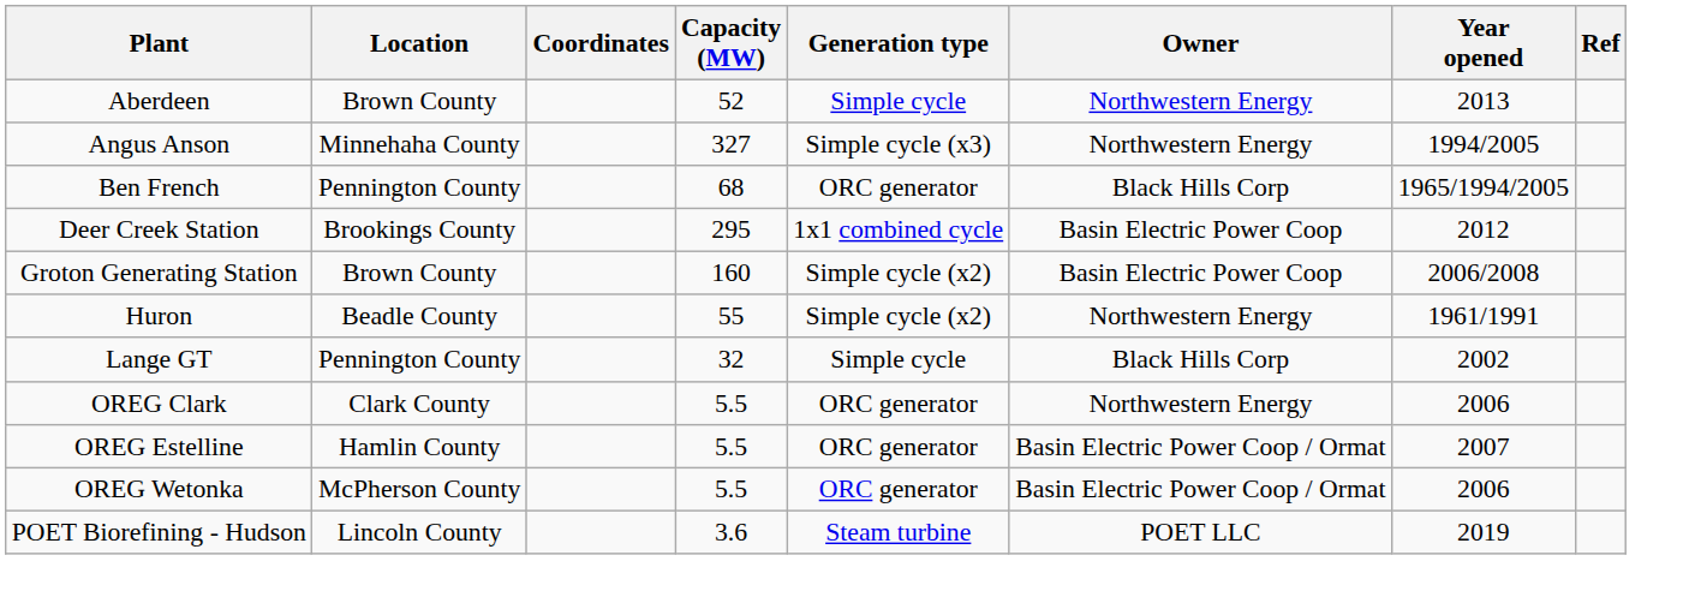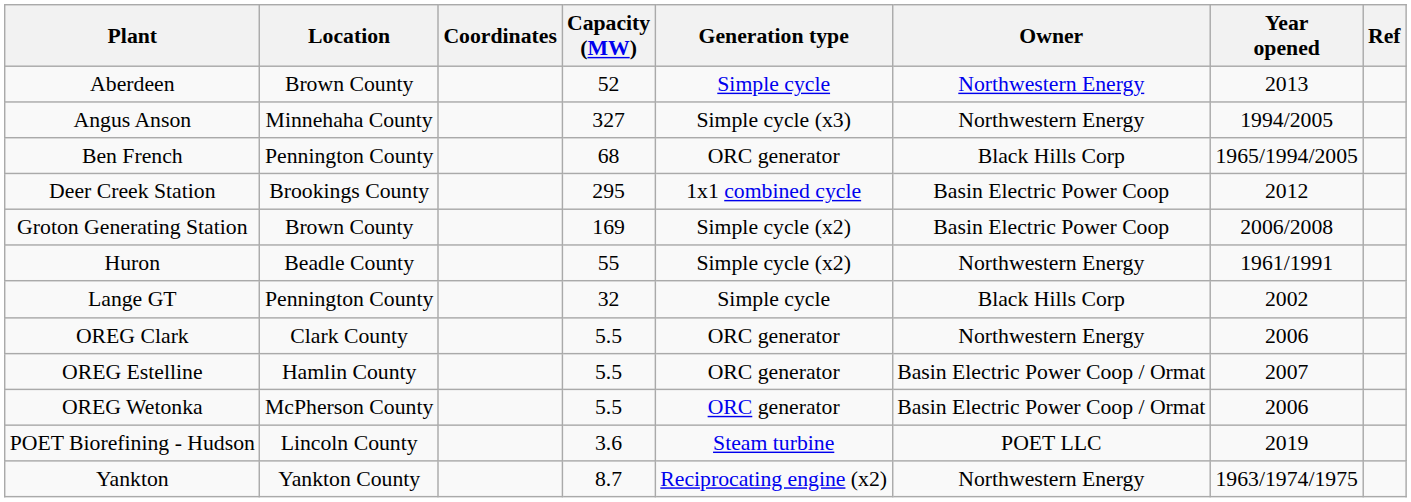Groton Generating Station | Capacity (MW): 160 -> 169
+ row: Yankton | Yankton County | 8.7 | Reciprocating engine (x2) | Northwestern Energy | 1963/1974/1975
